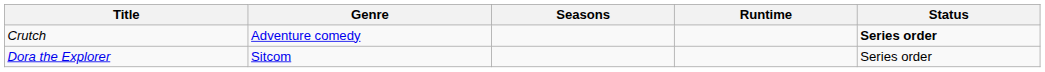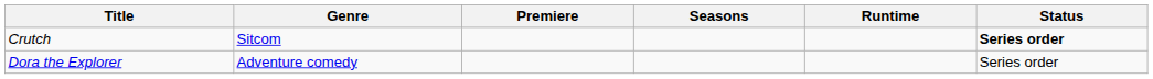+ column: Premiere
Crutch | Genre: Adventure comedy -> Sitcom
Dora the Explorer | Genre: Sitcom -> Adventure comedy
